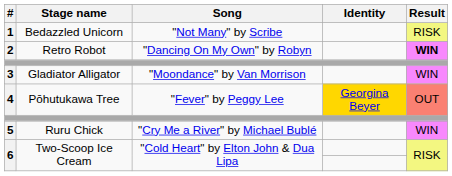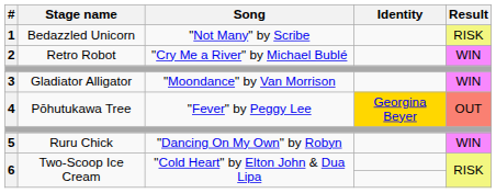2 | Song: "Dancing On My Own" by Robyn -> "Cry Me a River" by Michael Bublé
2 | Result: bold -> normal
5 | Song: "Cry Me a River" by Michael Bublé -> "Dancing On My Own" by Robyn
